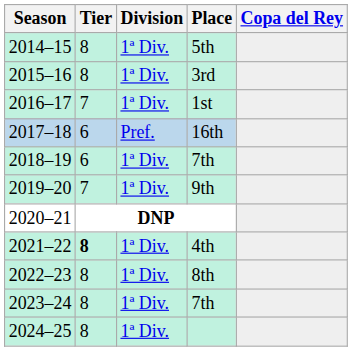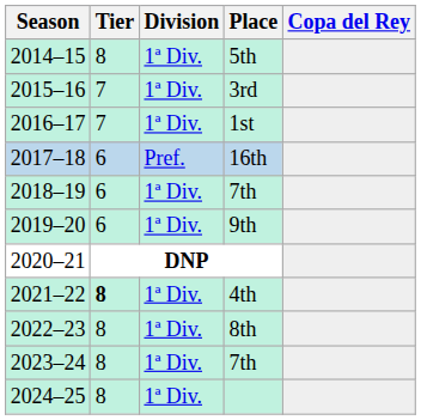3rd | Tier: 8 -> 7
9th | Tier: 7 -> 6
